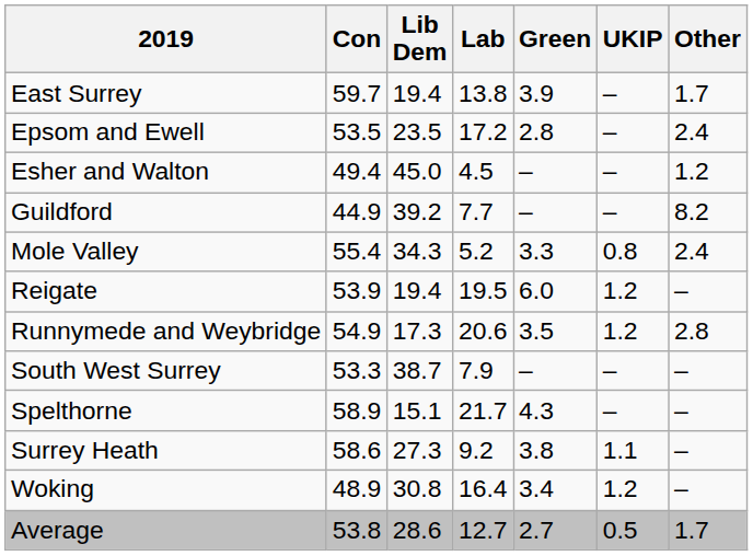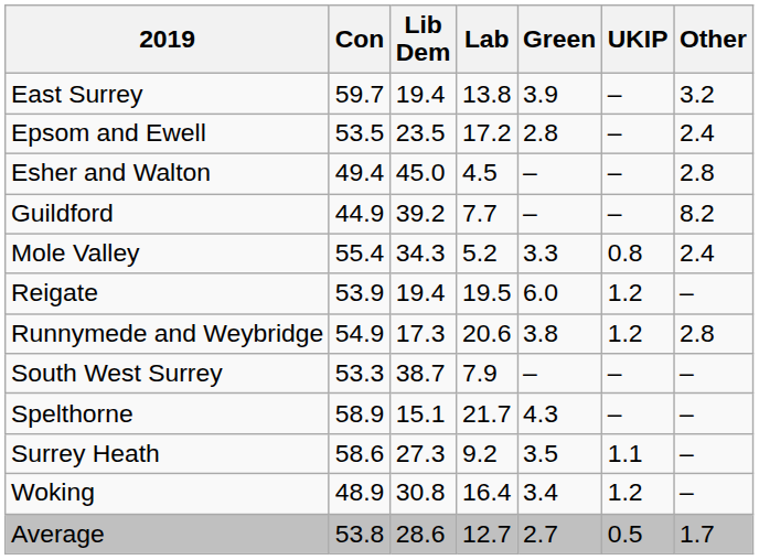East Surrey | Other: 1.7 -> 3.2
Esher and Walton | Other: 1.2 -> 2.8
Runnymede and Weybridge | Green: 3.5 -> 3.8
Surrey Heath | Green: 3.8 -> 3.5
